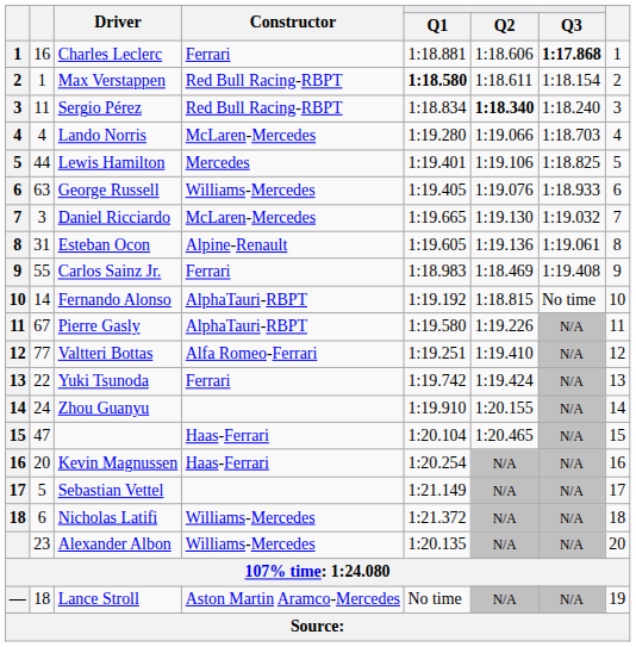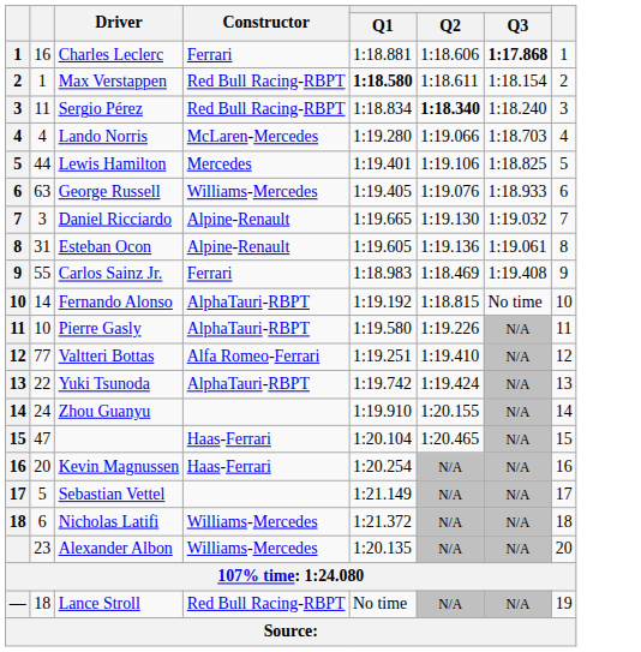Daniel Ricciardo | Constructor: McLaren-Mercedes -> Alpine-Renault
Pierre Gasly | column 2: 67 -> 10
Yuki Tsunoda | Constructor: Ferrari -> AlphaTauri-RBPT
Lance Stroll | Constructor: Aston Martin Aramco-Mercedes -> Red Bull Racing-RBPT
